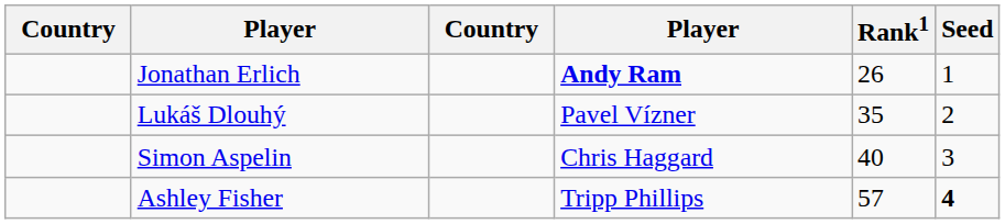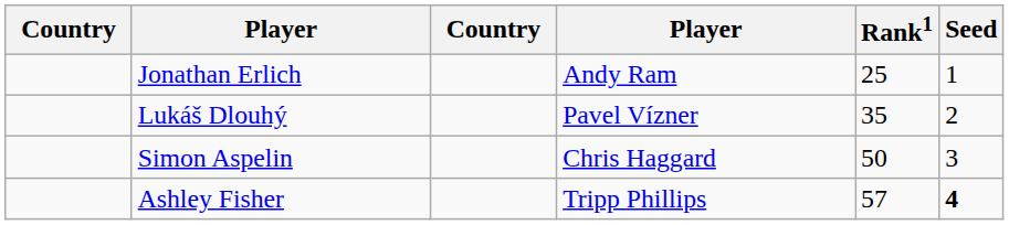Jonathan Erlich | column 4: bold -> normal
Jonathan Erlich | Rank1: 26 -> 25
Simon Aspelin | Rank1: 40 -> 50
